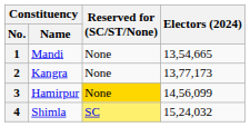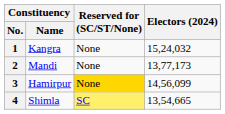1 | Constituency / Name: Mandi -> Kangra
1 | Electors (2024): 13,54,665 -> 15,24,032
2 | Constituency / Name: Kangra -> Mandi
4 | Electors (2024): 15,24,032 -> 13,54,665
